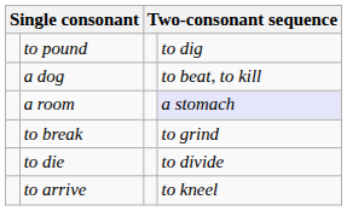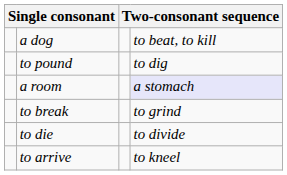rows swapped: to pound <-> a dog
